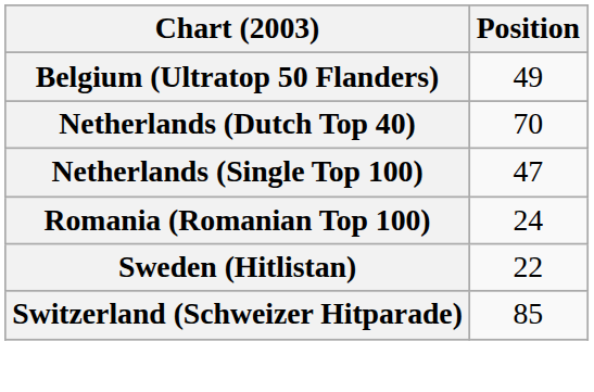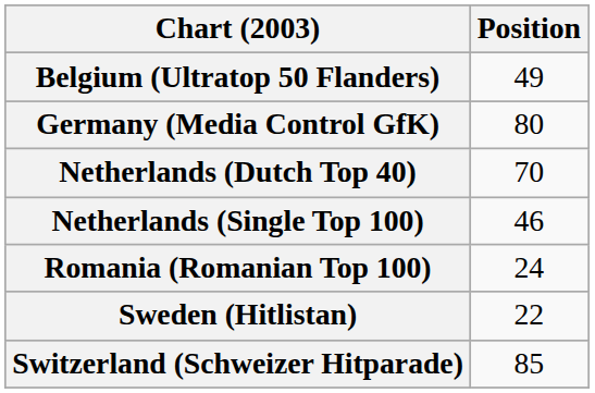+ row: Germany (Media Control GfK) | 80
Netherlands (Single Top 100) | Position: 47 -> 46
